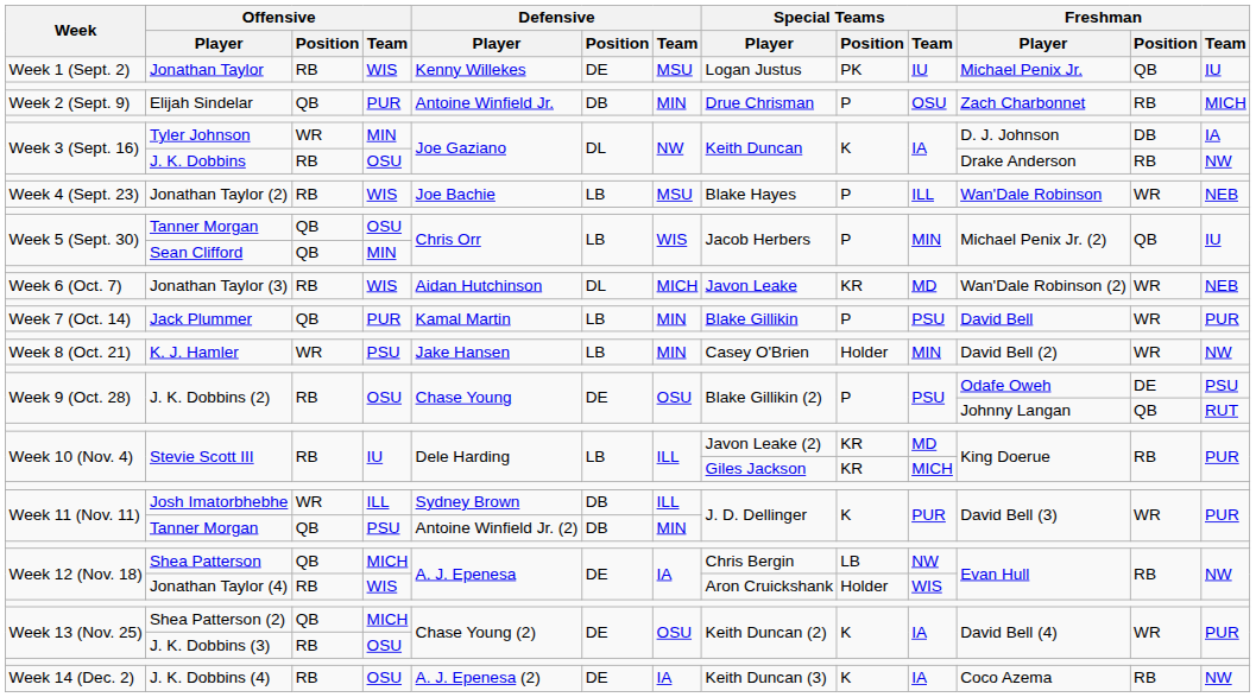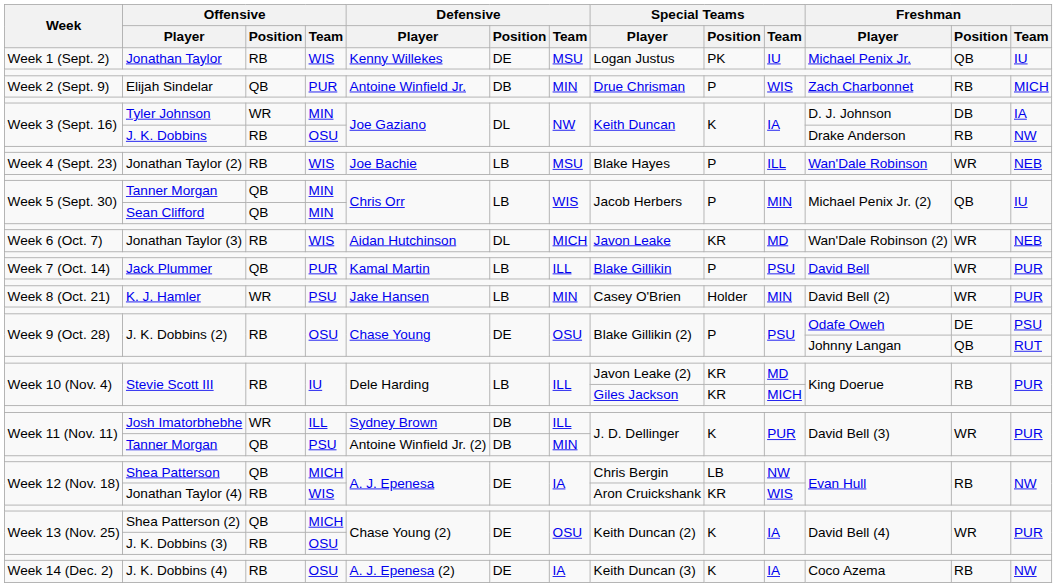Elijah Sindelar | Special Teams / Team: OSU -> WIS
Week 5 (Sept. 30) / Tanner Morgan | Offensive / Team: OSU -> MIN
Jack Plummer | Defensive / Team: MIN -> ILL
K. J. Hamler | Freshman / Team: NW -> PUR
Jonathan Taylor (4) | Special Teams / Position: Holder -> KR
